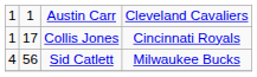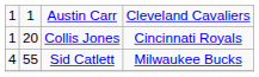Collis Jones | column 2: 17 -> 20
Sid Catlett | column 2: 56 -> 55
